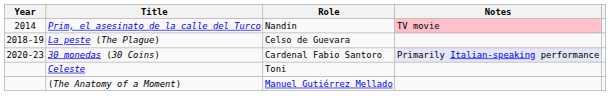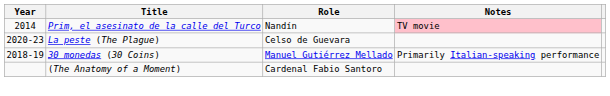La peste (The Plague) | Year: 2018-19 -> 2020-23
30 monedas (30 Coins) | Year: 2020-23 -> 2018-19
30 monedas (30 Coins) | Role: Cardenal Fabio Santoro -> Manuel Gutiérrez Mellado
30 monedas (30 Coins) | Notes: lavender background -> no background
- row: Celeste | Toni
(The Anatomy of a Moment) | Role: Manuel Gutiérrez Mellado -> Cardenal Fabio Santoro
